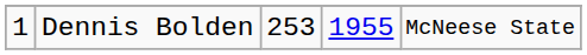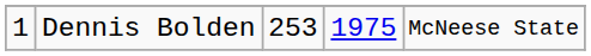Dennis Bolden | column 4: 1955 -> 1975
